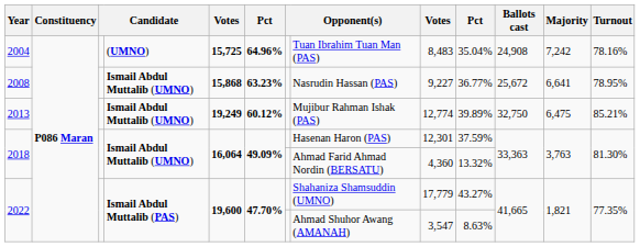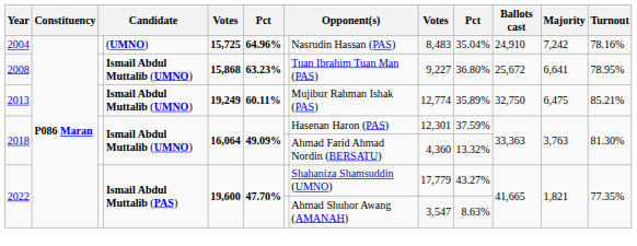2004 | column 8: Tuan Ibrahim Tuan Man (PAS) -> Nasrudin Hassan (PAS)
2004 | Ballots cast: 24,908 -> 24,910
2008 | column 8: Nasrudin Hassan (PAS) -> Tuan Ibrahim Tuan Man (PAS)
2008 | column 10: 36.77% -> 36.80%
2013 | column 6: 60.12% -> 60.11%
2013 | column 10: 39.89% -> 35.89%
